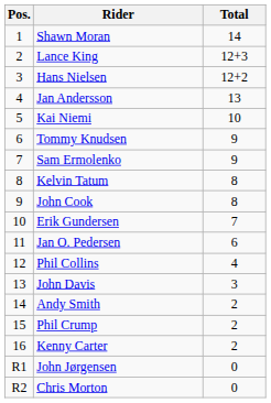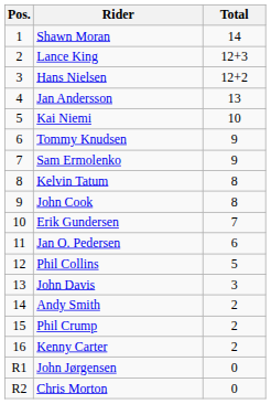Phil Collins | Total: 4 -> 5
